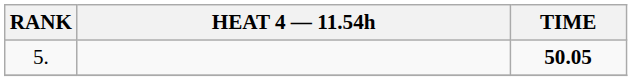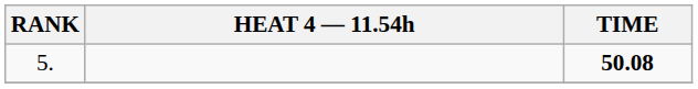5. | TIME: 50.05 -> 50.08
